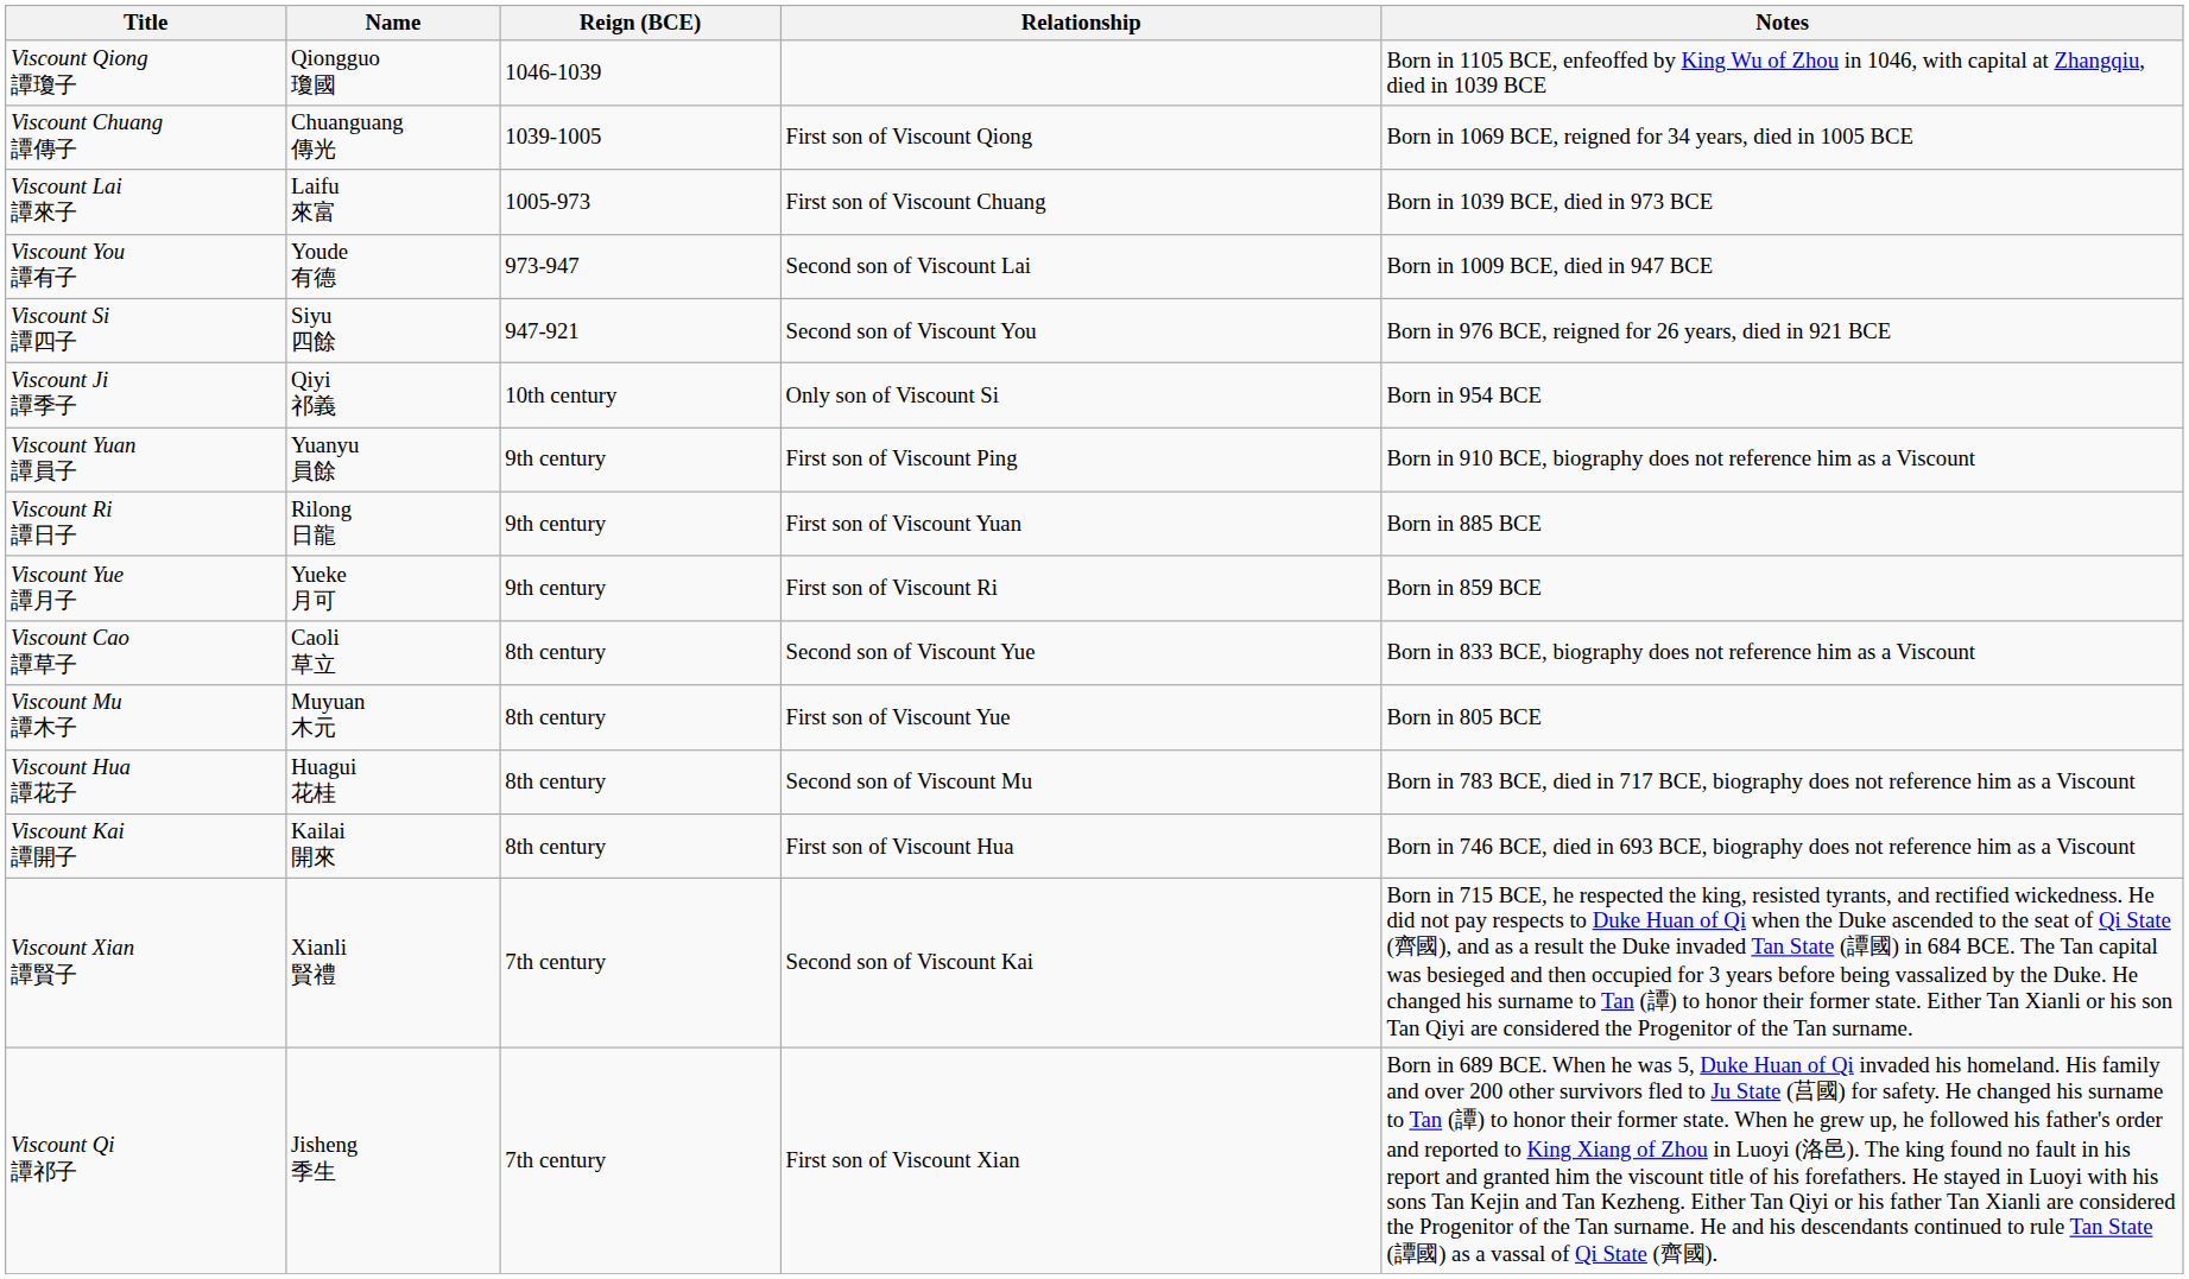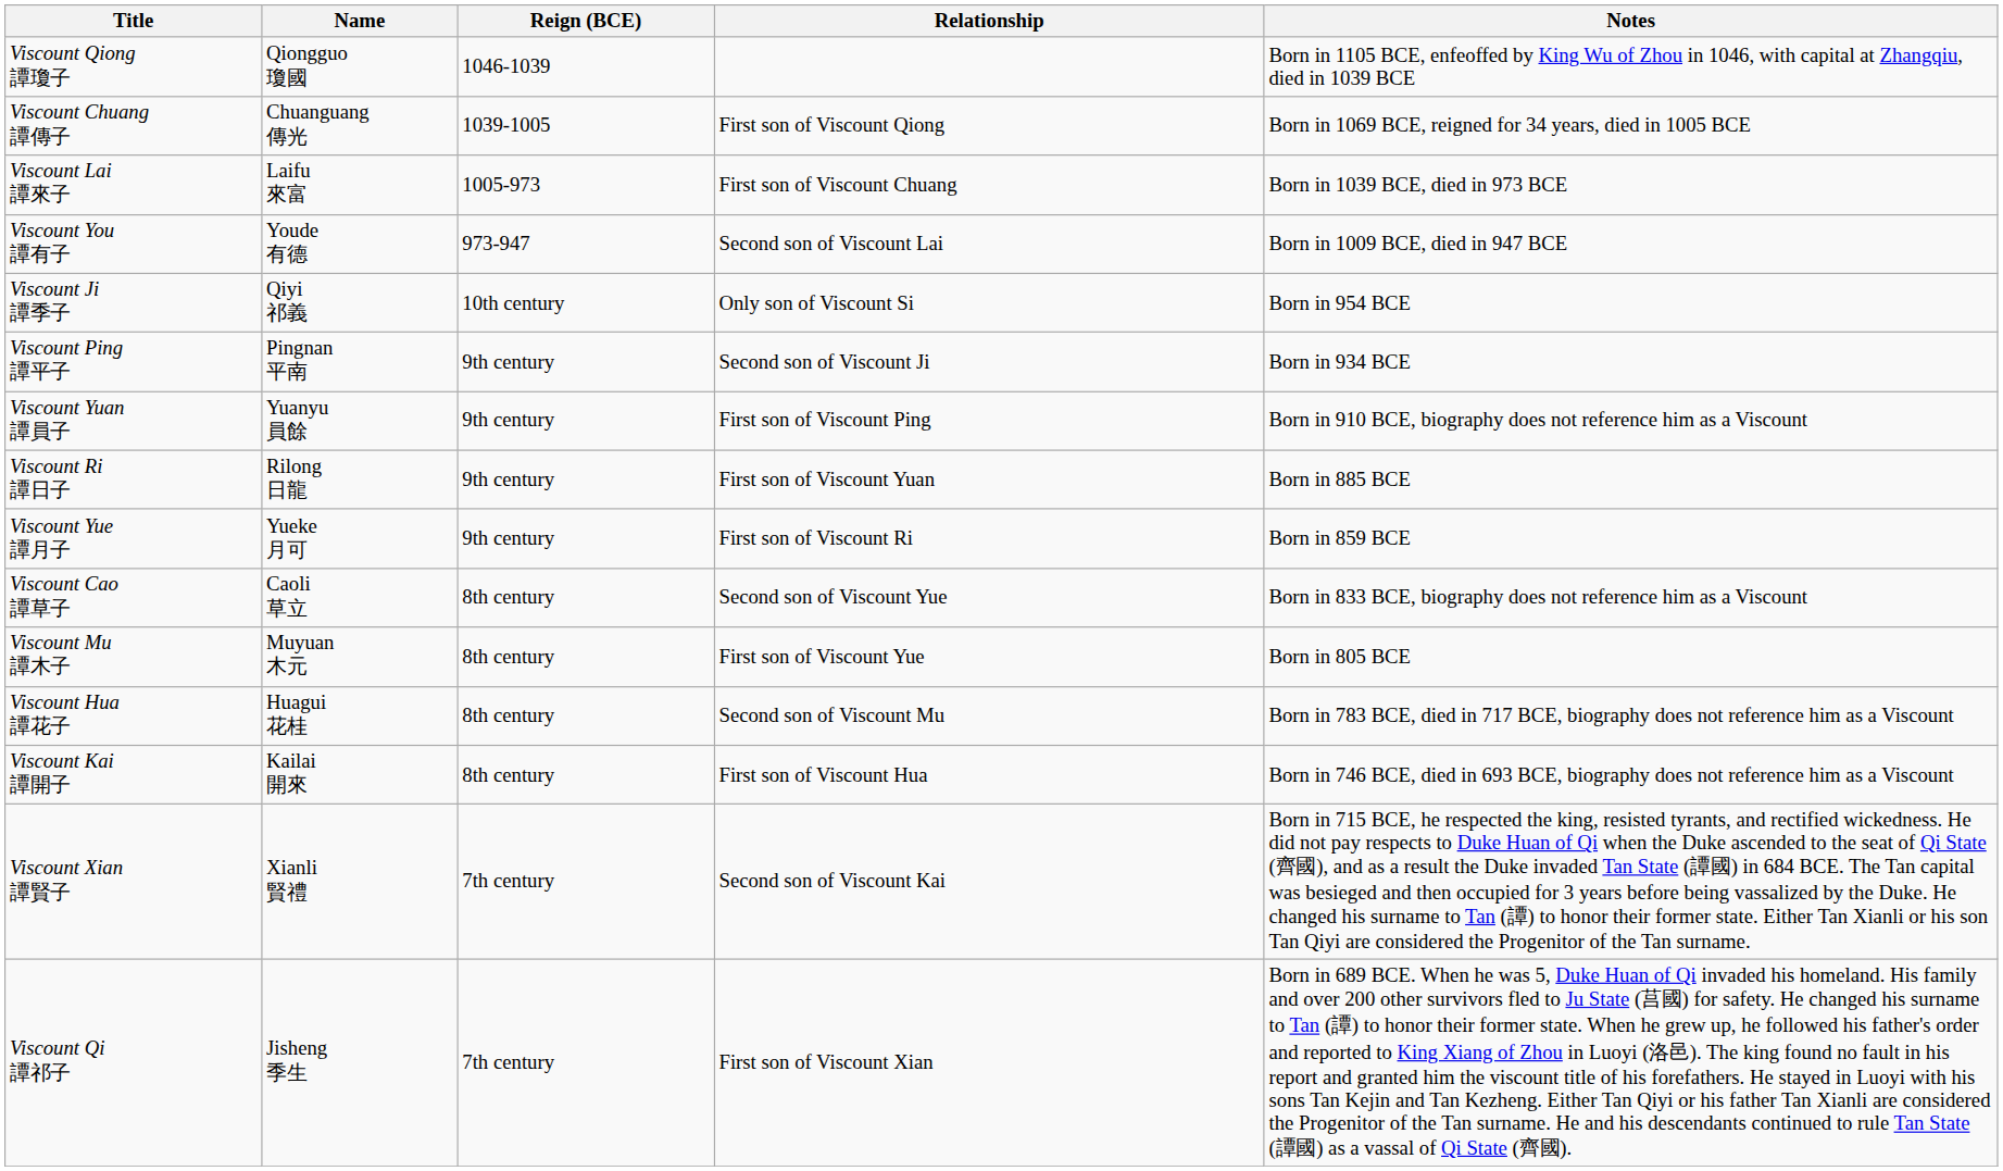- row: Viscount Si 譚四子 | Siyu 四餘 | 947-921 | Second son of Viscount You | Born in 976 BCE, reigned for 26 years, died in 921 BCE
+ row: Viscount Ping 譚平子 | Pingnan 平南 | 9th century | Second son of Viscount Ji | Born in 934 BCE
